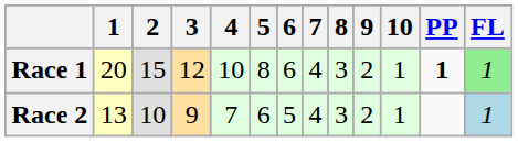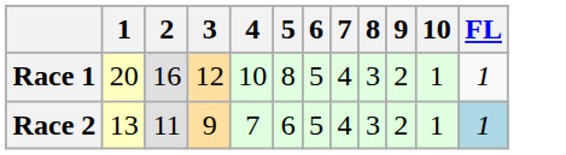- column: PP | 1
Race 1 | 2: 15 -> 16
Race 1 | 6: 6 -> 5
Race 1 | FL: lightgreen background -> no background
Race 2 | 2: 10 -> 11
